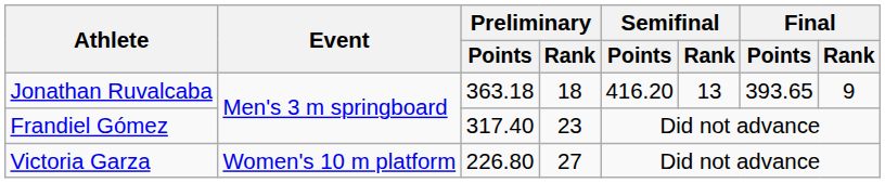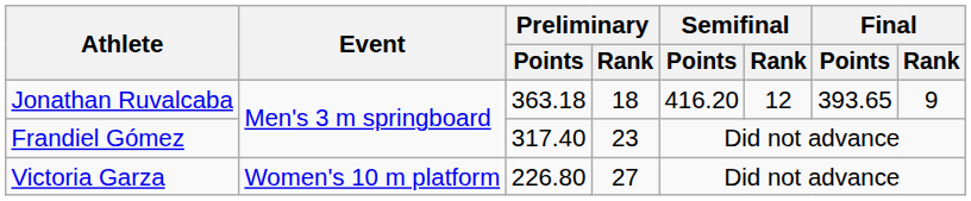Jonathan Ruvalcaba | Semifinal / Rank: 13 -> 12
